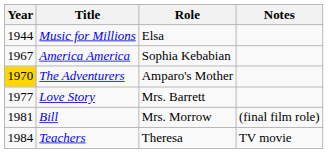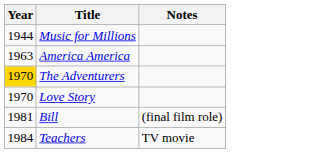- column: Role | Elsa | Sophia Kebabian | Amparo's Mother | Mrs. Barrett | Mrs. Morrow | Theresa
America America | Year: 1967 -> 1963
Love Story | Year: 1977 -> 1970
